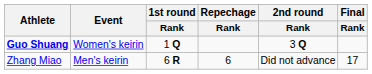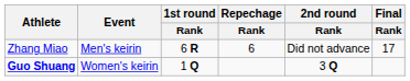rows swapped: Zhang Miao <-> Guo Shuang
